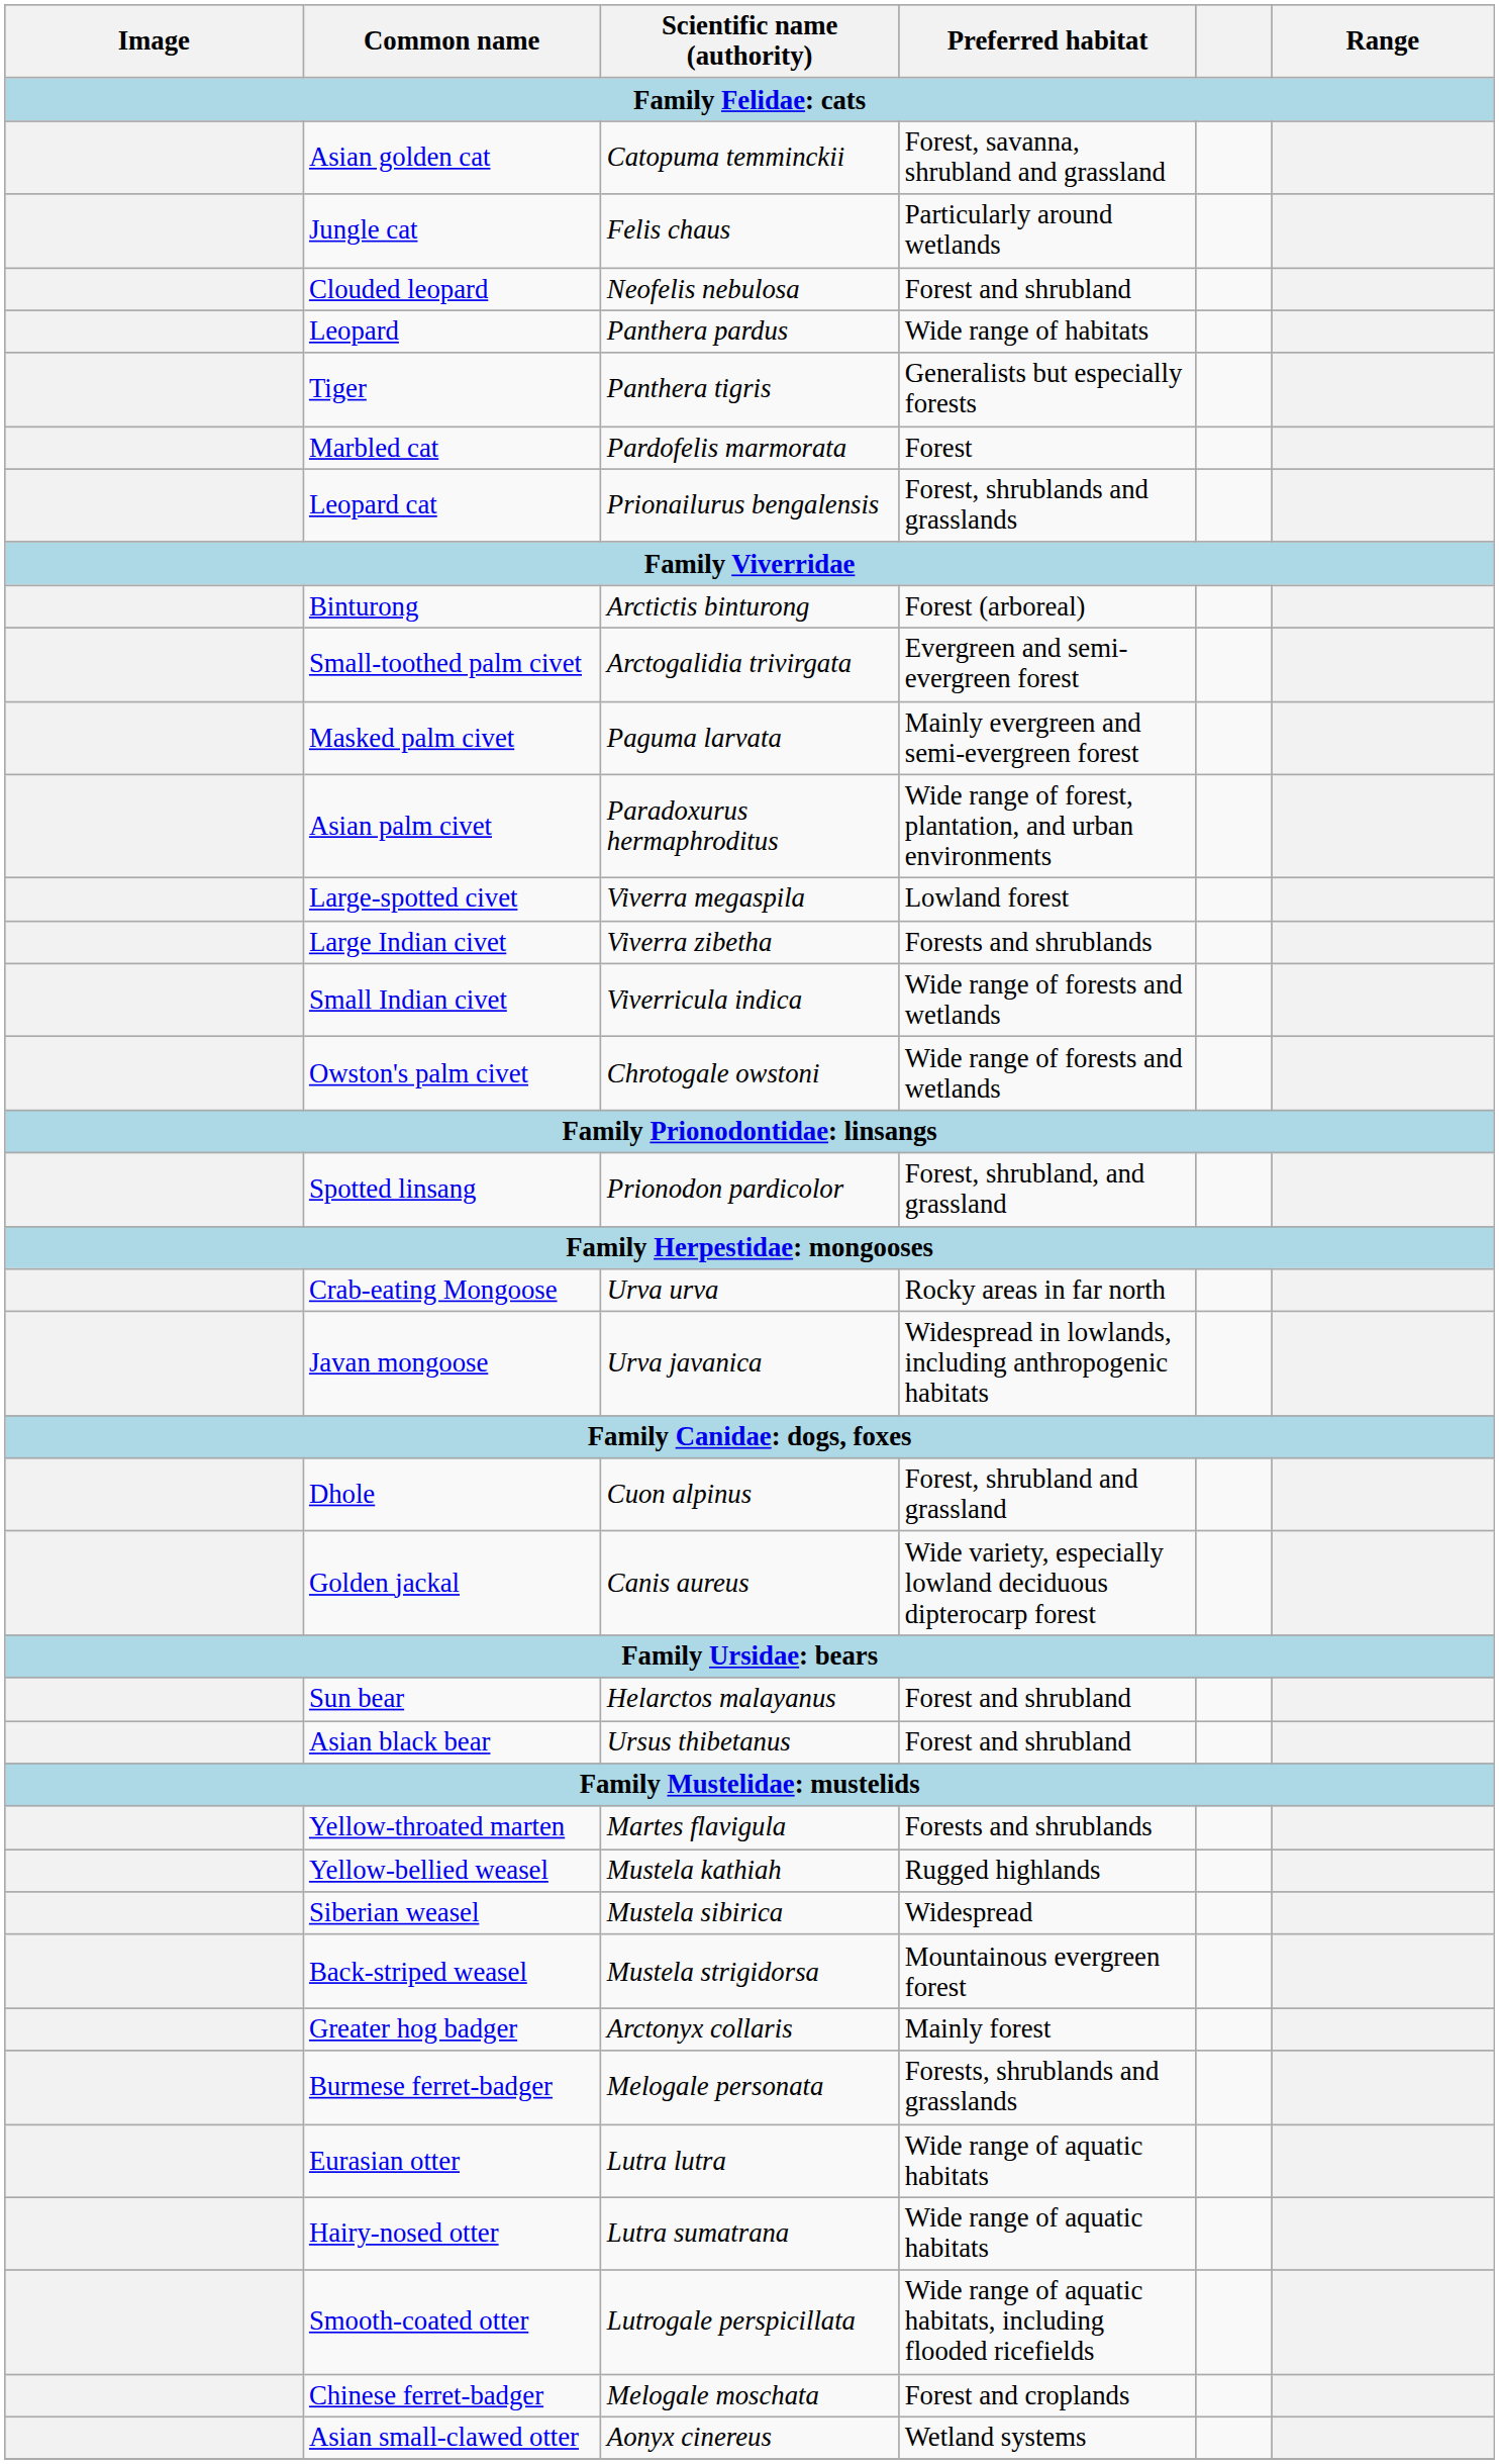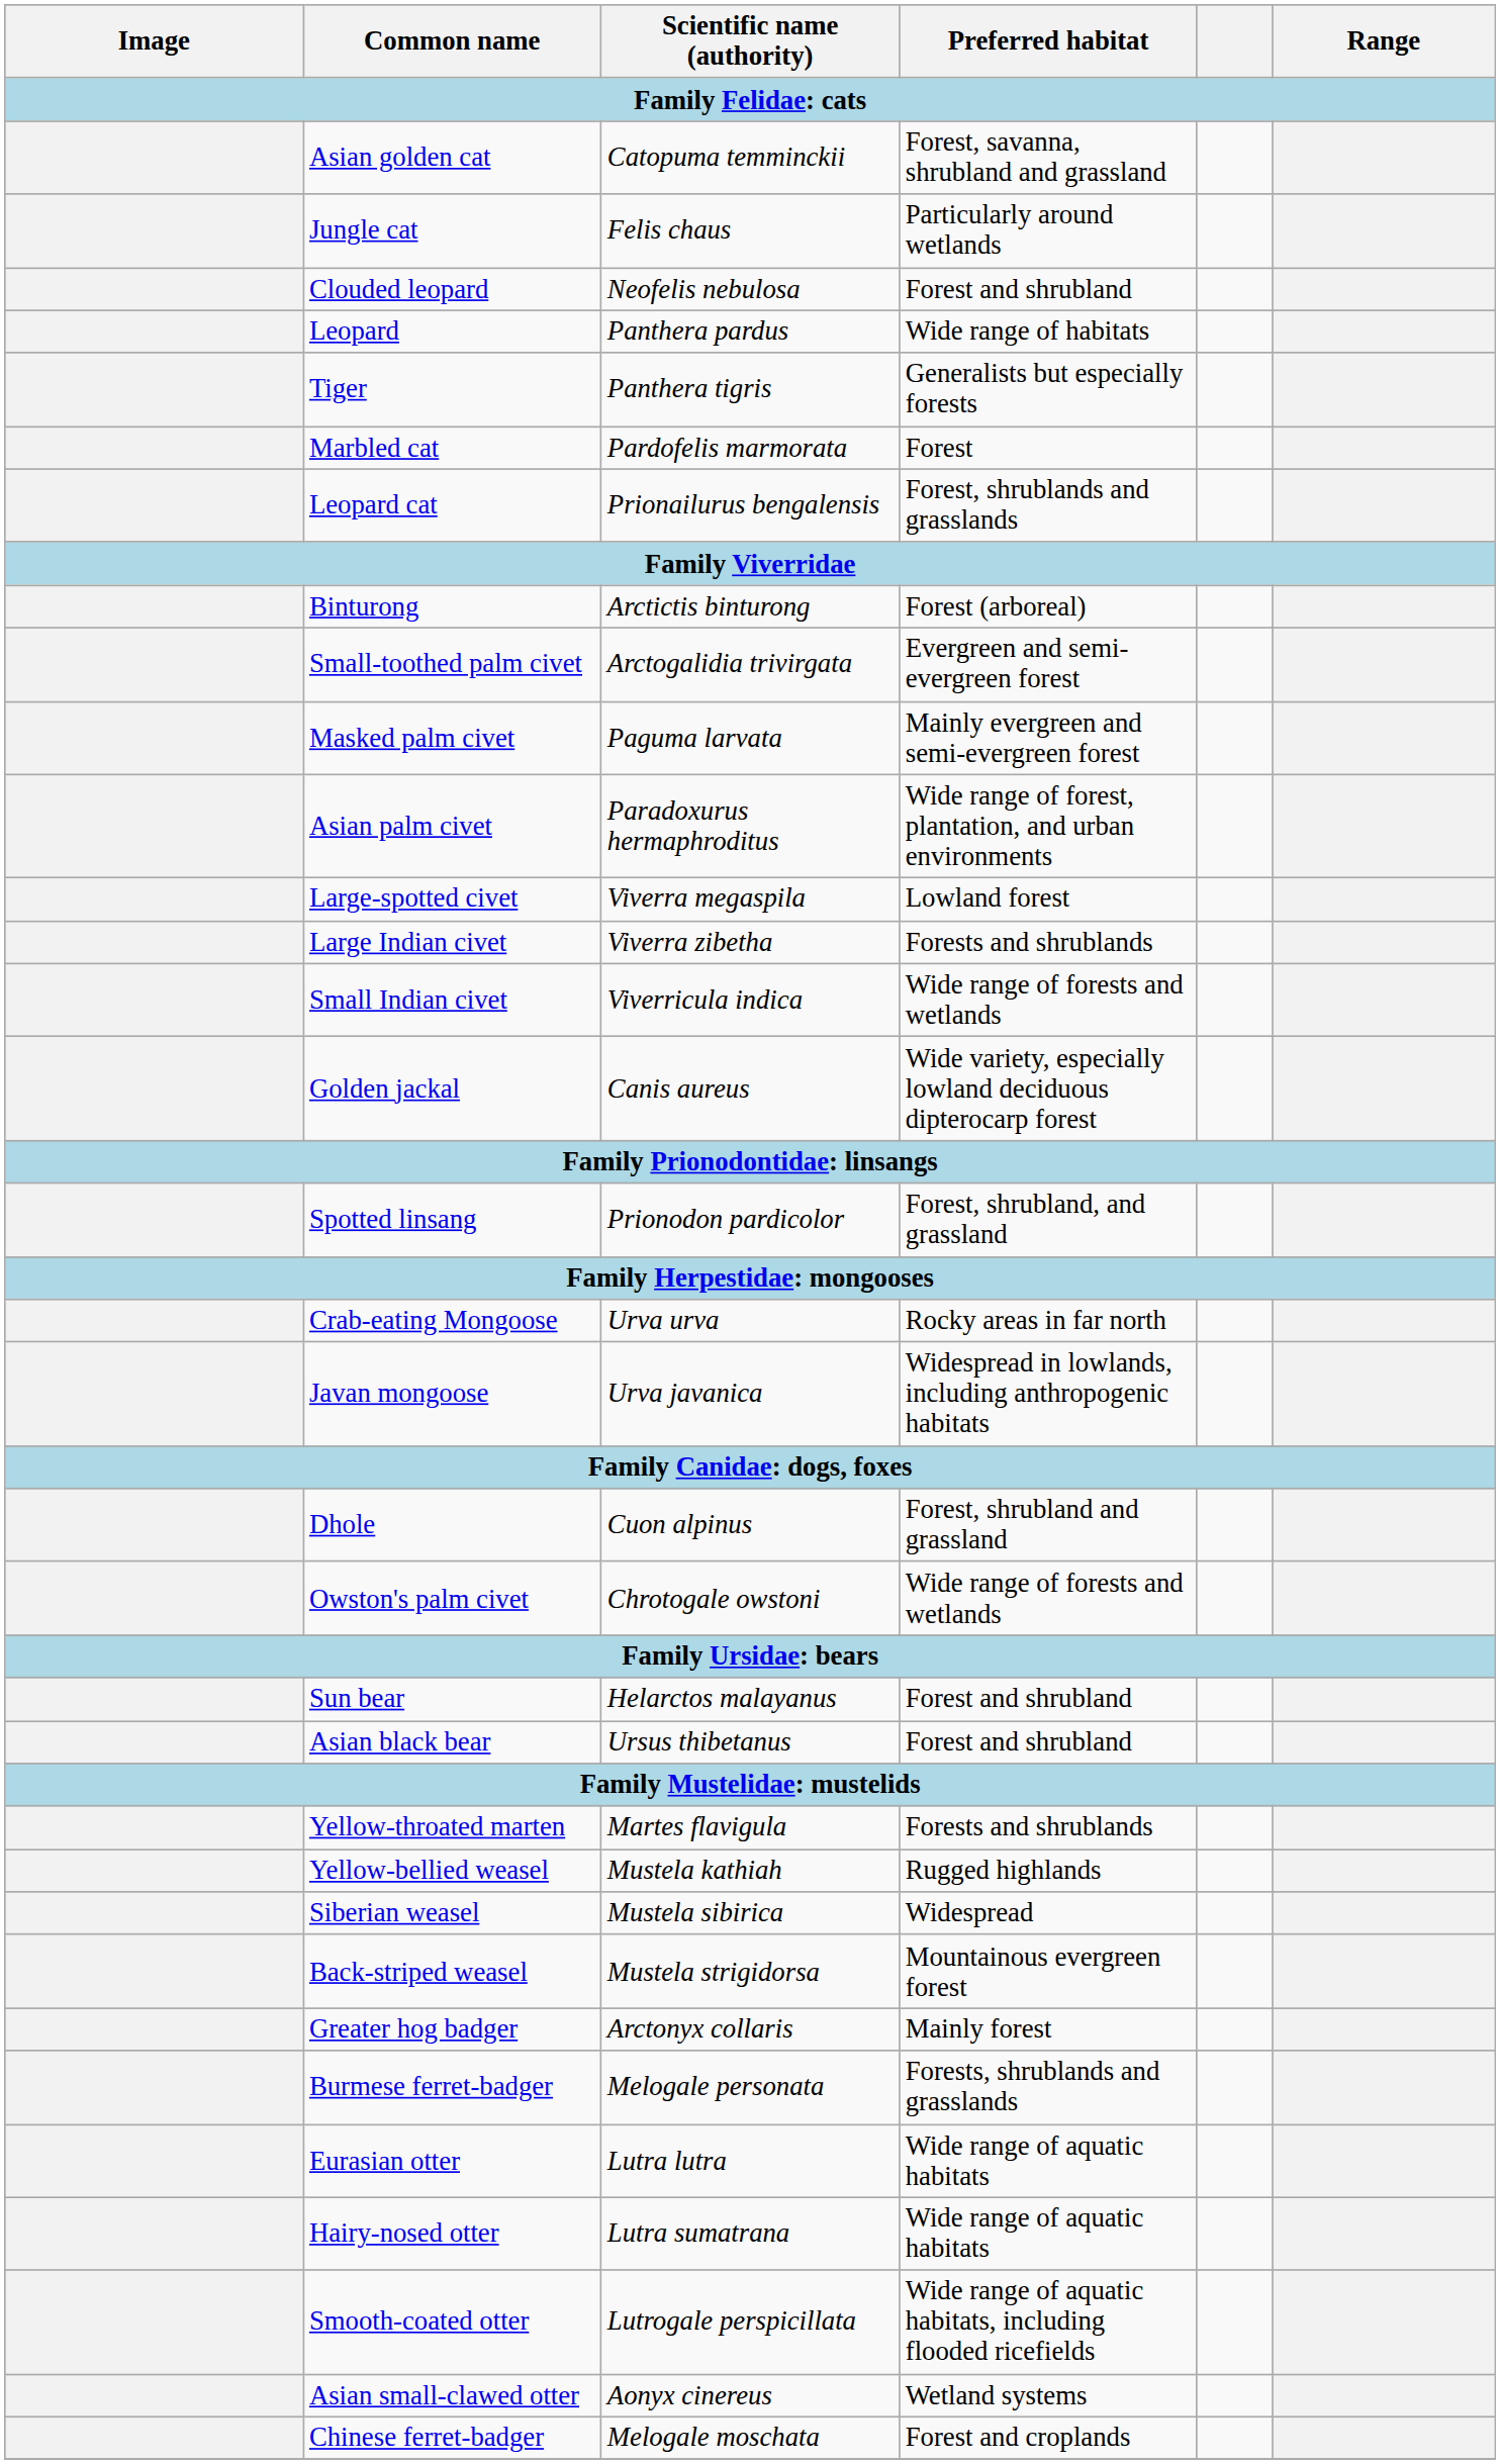rows swapped: Owston's palm civet <-> Golden jackal
rows swapped: Asian small-clawed otter <-> Chinese ferret-badger
